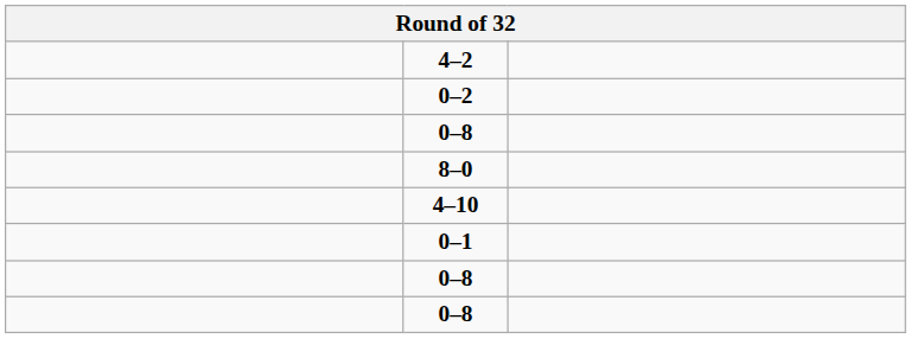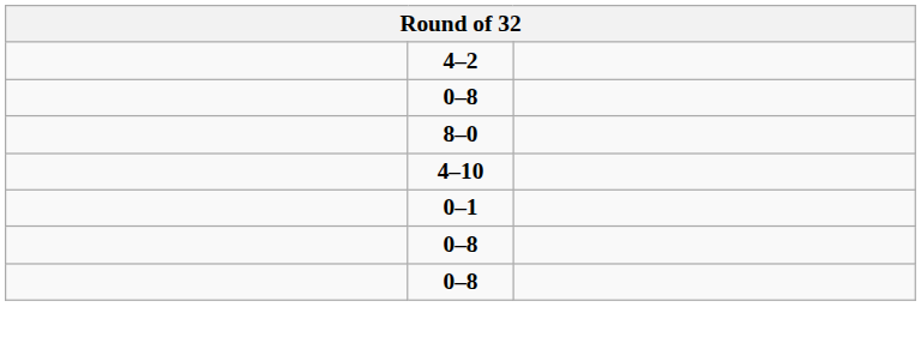- row: 0–2
